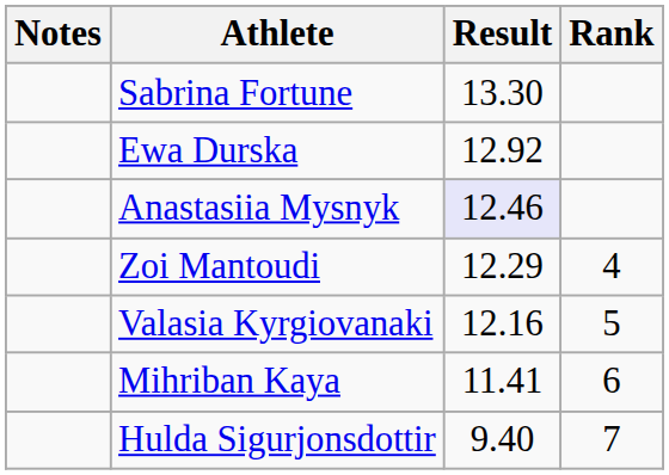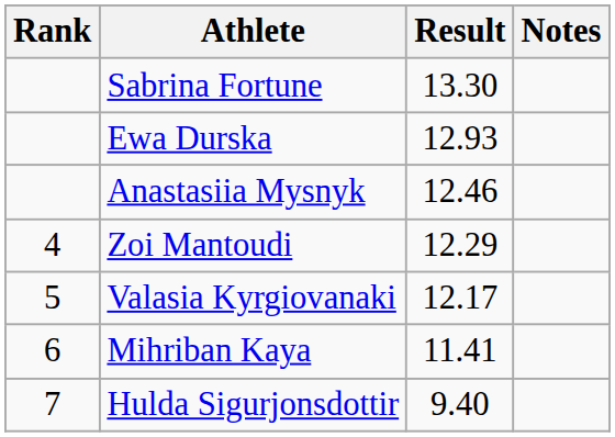columns swapped: Rank <-> Notes
Ewa Durska | Result: 12.92 -> 12.93
Anastasiia Mysnyk | Result: lavender background -> no background
Valasia Kyrgiovanaki | Result: 12.16 -> 12.17
